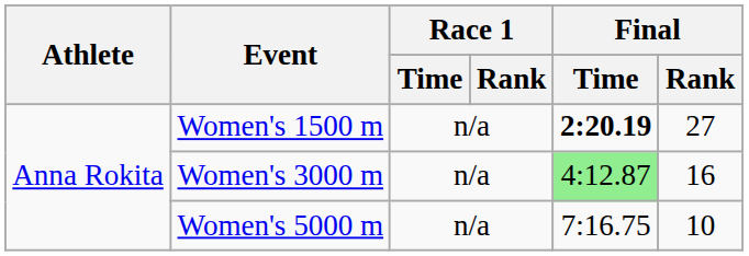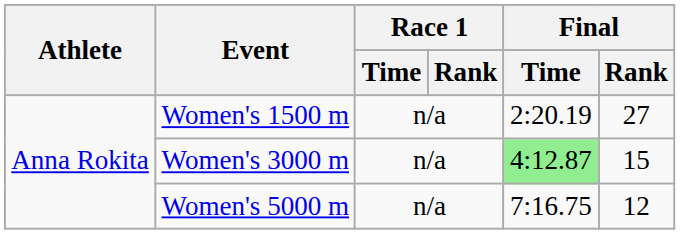Women's 1500 m | Final / Time: bold -> normal
Women's 3000 m | Final / Rank: 16 -> 15
Women's 5000 m | Final / Rank: 10 -> 12
